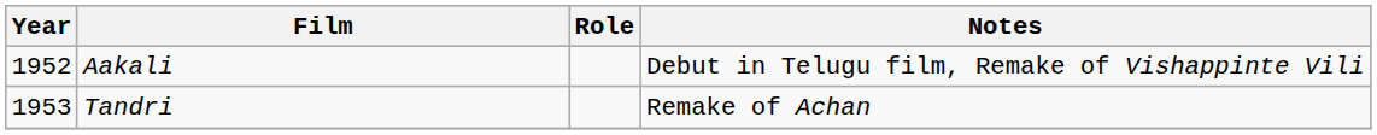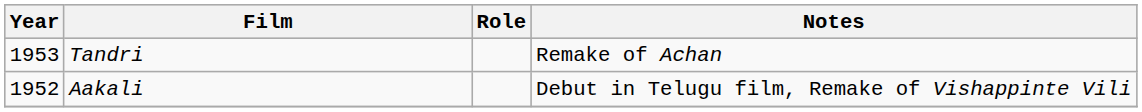rows swapped: Aakali <-> Tandri
